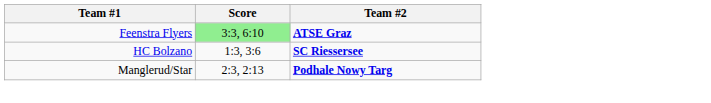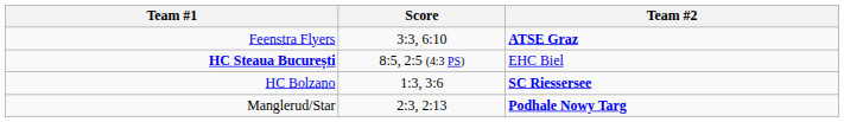Feenstra Flyers | Score: lightgreen background -> no background
+ row: HC Steaua București | 8:5, 2:5 (4:3 PS) | EHC Biel
